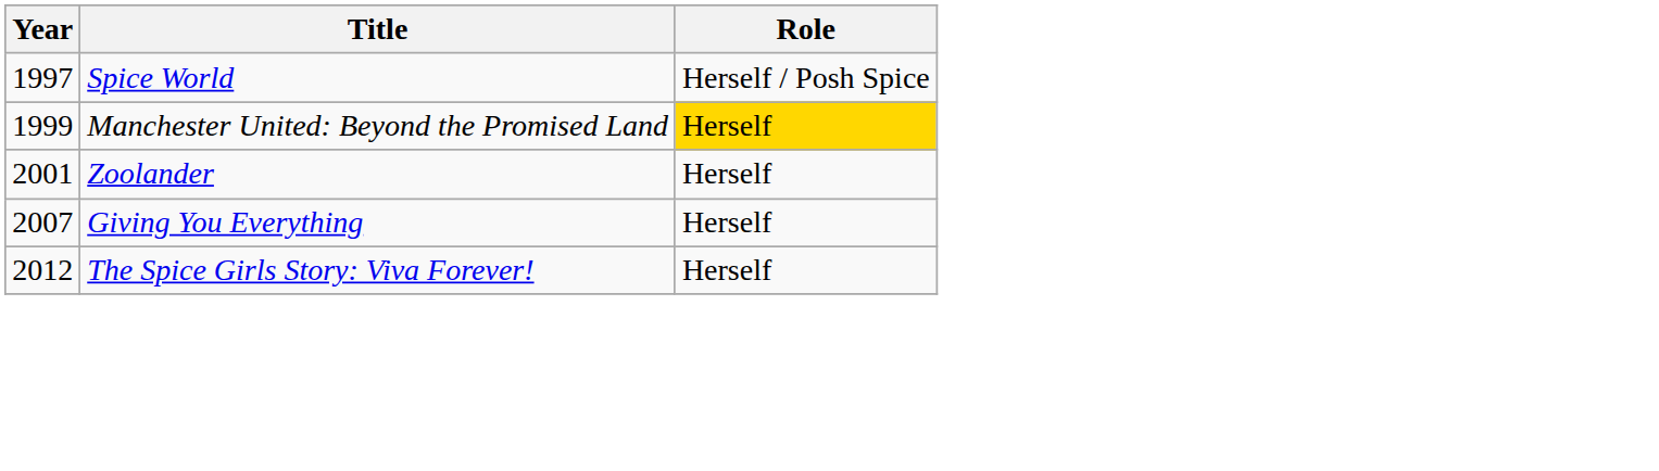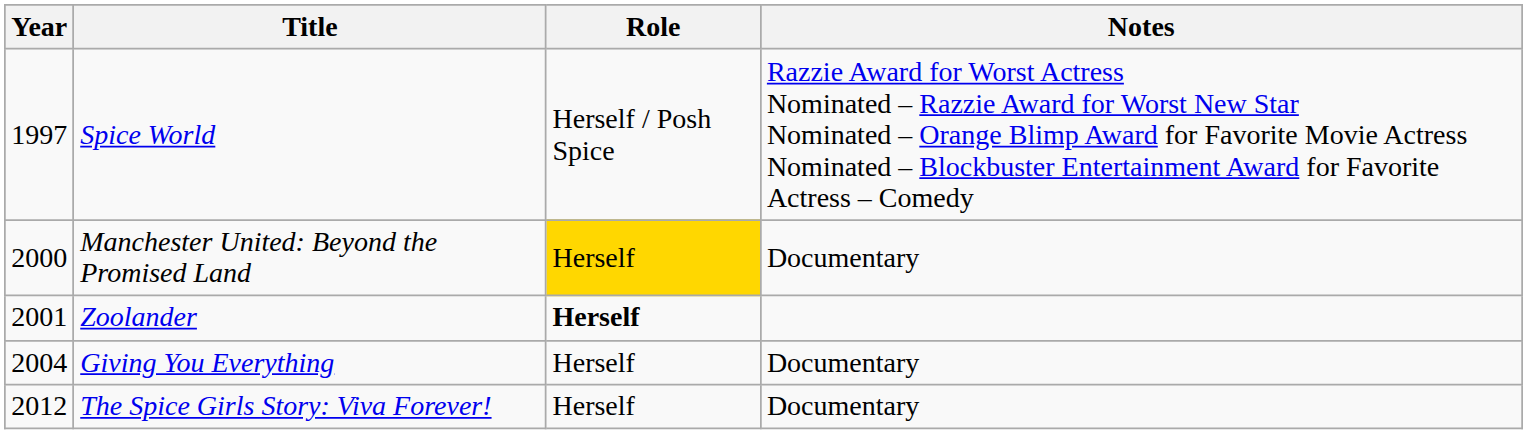+ column: Notes | Razzie Award for Worst Actress Nominated – Razzie Award for Worst New Star Nominated – Orange Blimp Award for Favorite Movie Actress Nominated – Blockbuster Entertainment Award for Favorite Actress – Comedy | Documentary | Documentary | Documentary
Manchester United: Beyond the Promised Land | Year: 1999 -> 2000
Zoolander | Role: normal -> bold
Giving You Everything | Year: 2007 -> 2004
